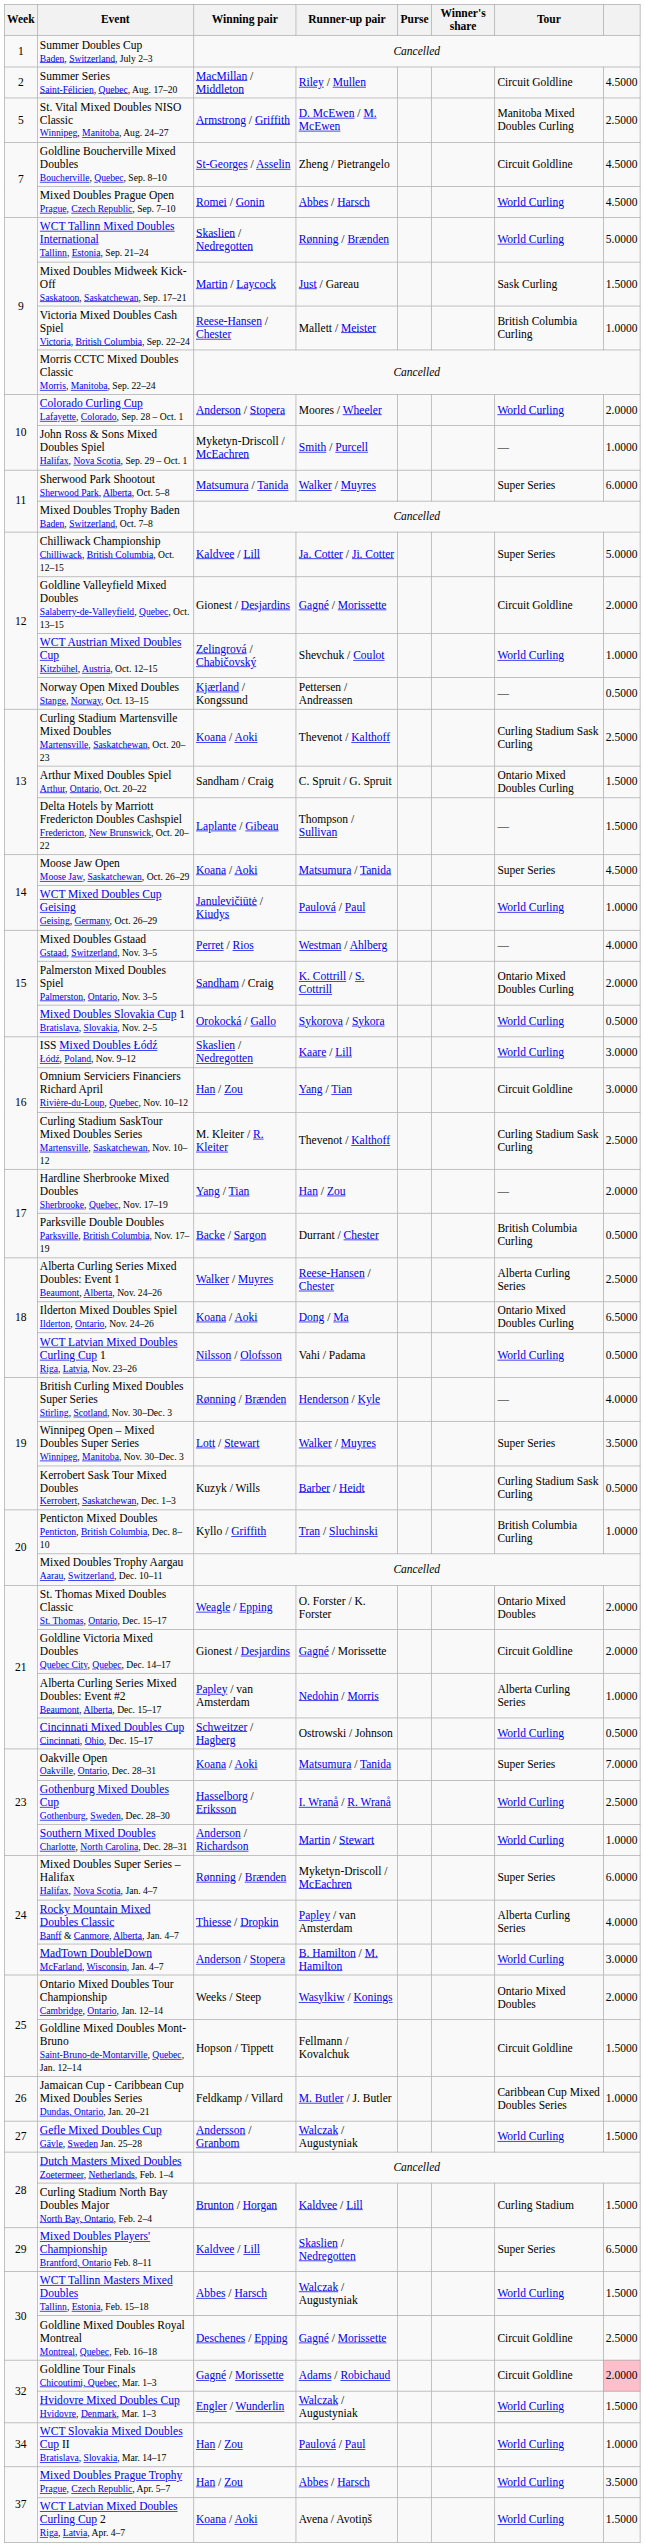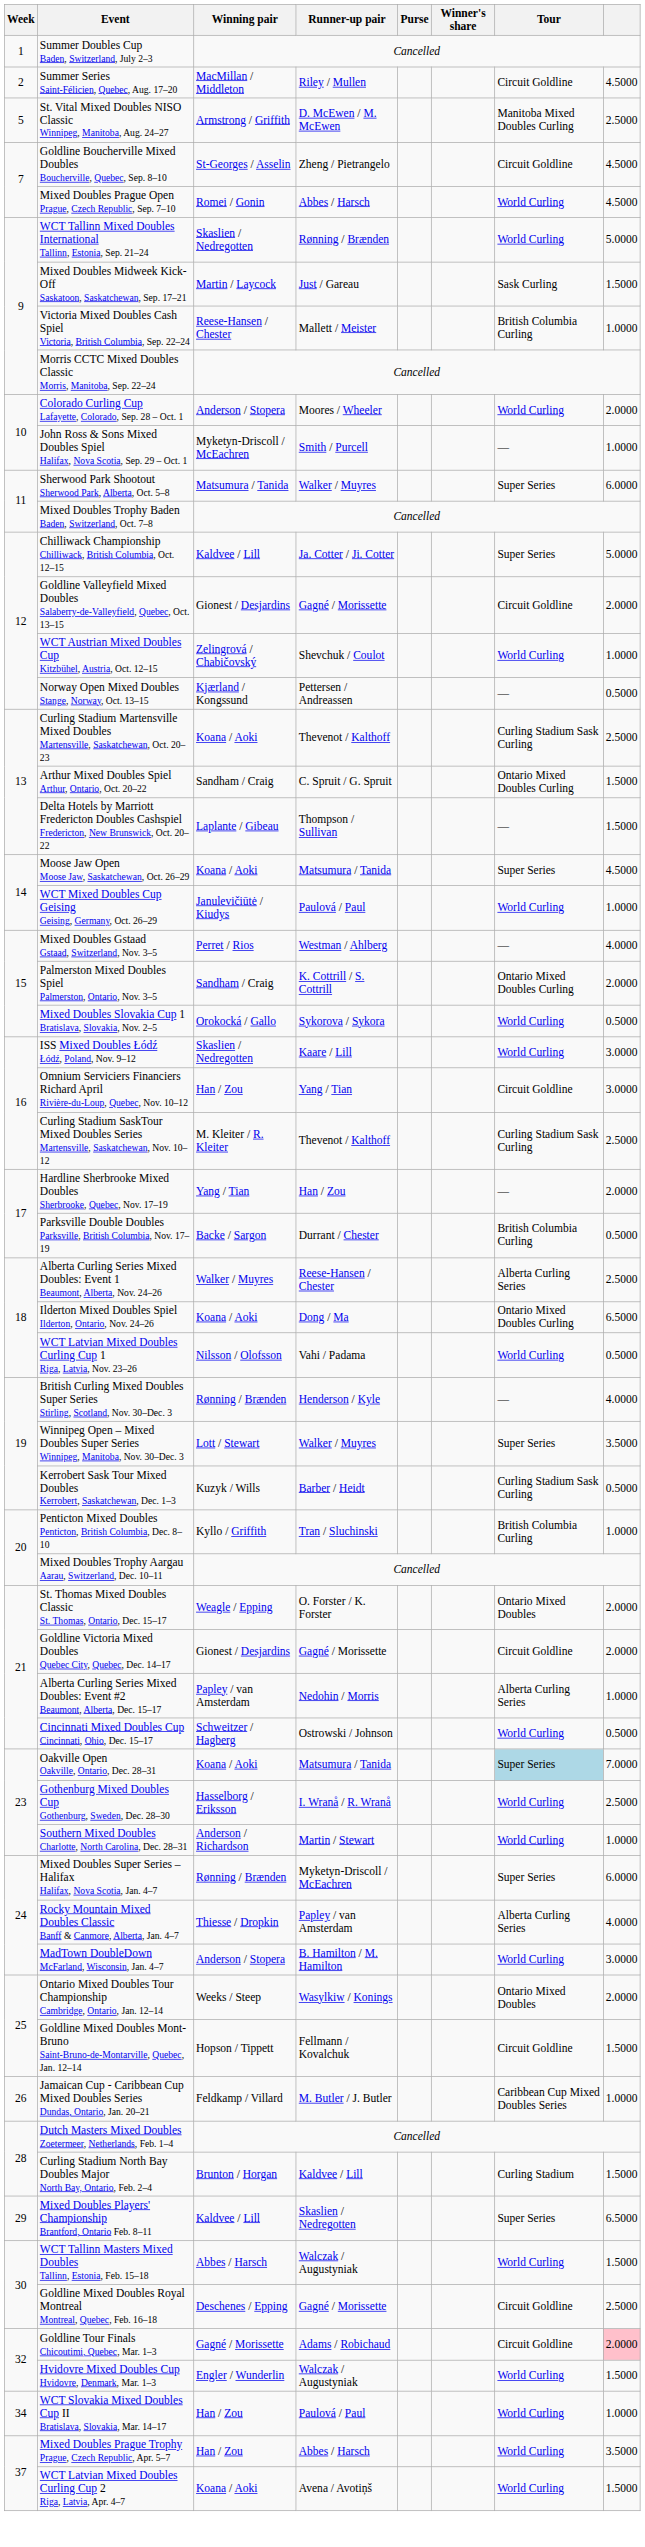Oakville Open Oakville, Ontario, Dec. 28–31 | Tour: no background -> lightblue background
- row: 27 | Gefle Mixed Doubles Cup Gävle, Sweden Jan. 25–28 | Andersson / Granbom | Walczak / Augustyniak | World Curling | 1.5000
